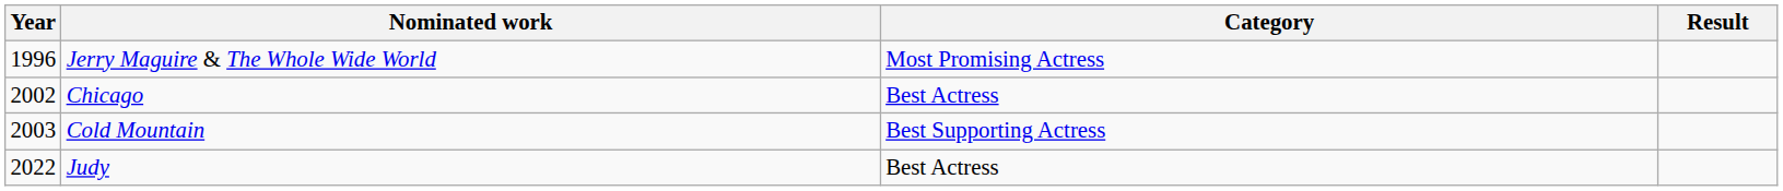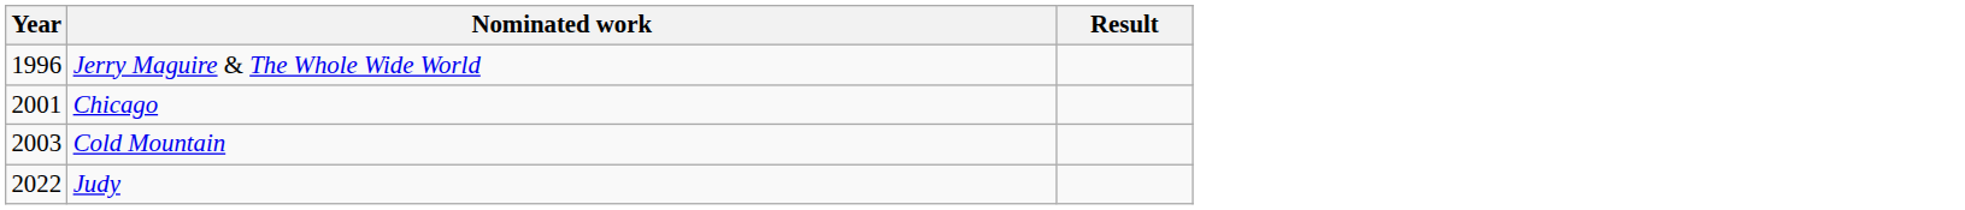- column: Category | Most Promising Actress | Best Actress | Best Supporting Actress | Best Actress
Chicago | Year: 2002 -> 2001
